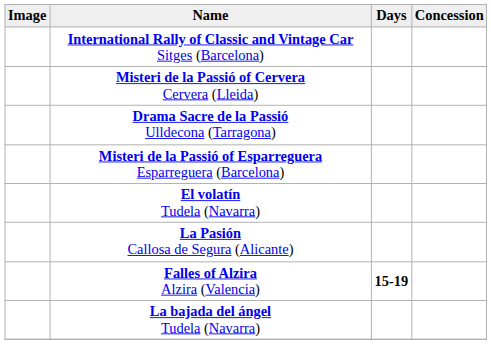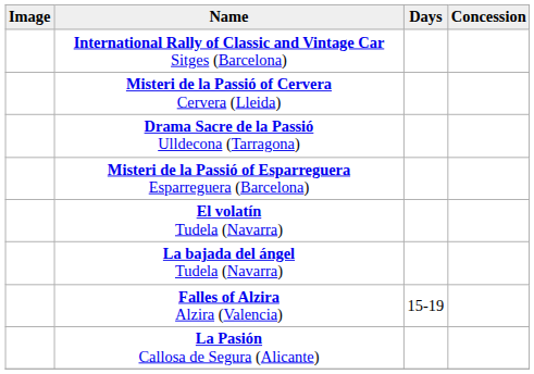rows swapped: La bajada del ángel Tudela (Navarra) <-> La Pasión Callosa de Segura (Alicante)
Falles of Alzira Alzira (Valencia) | Days: bold -> normal
